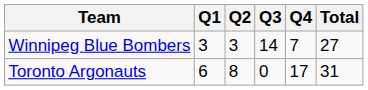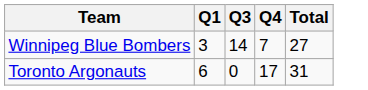- column: Q2 | 3 | 8
